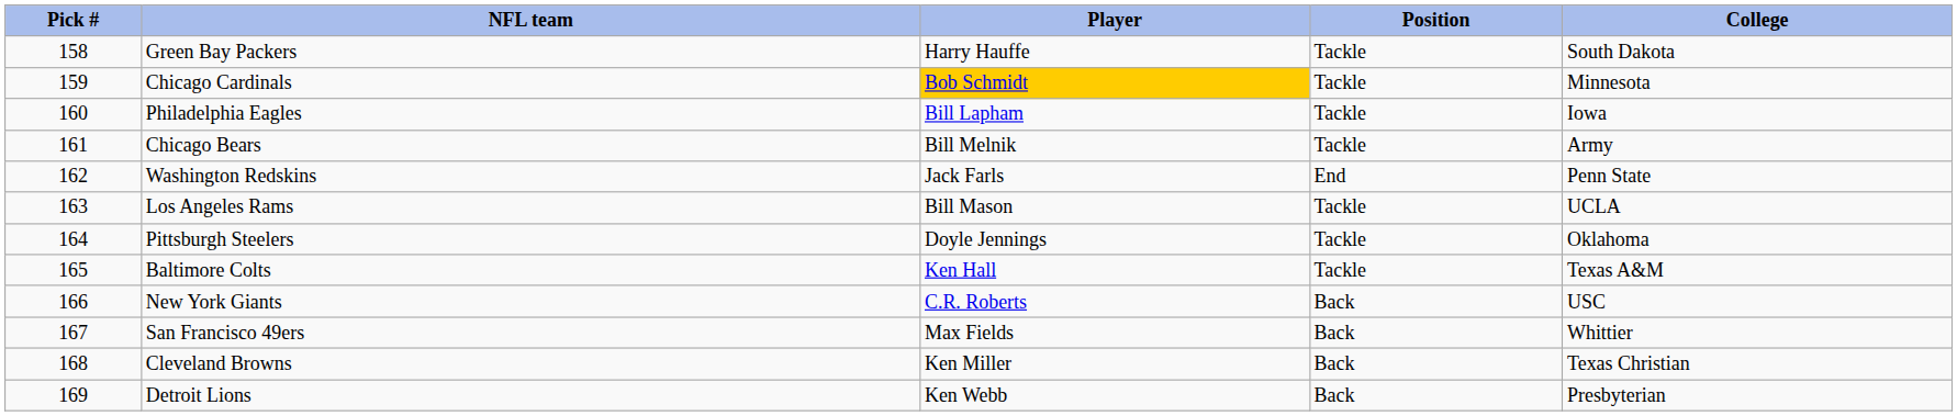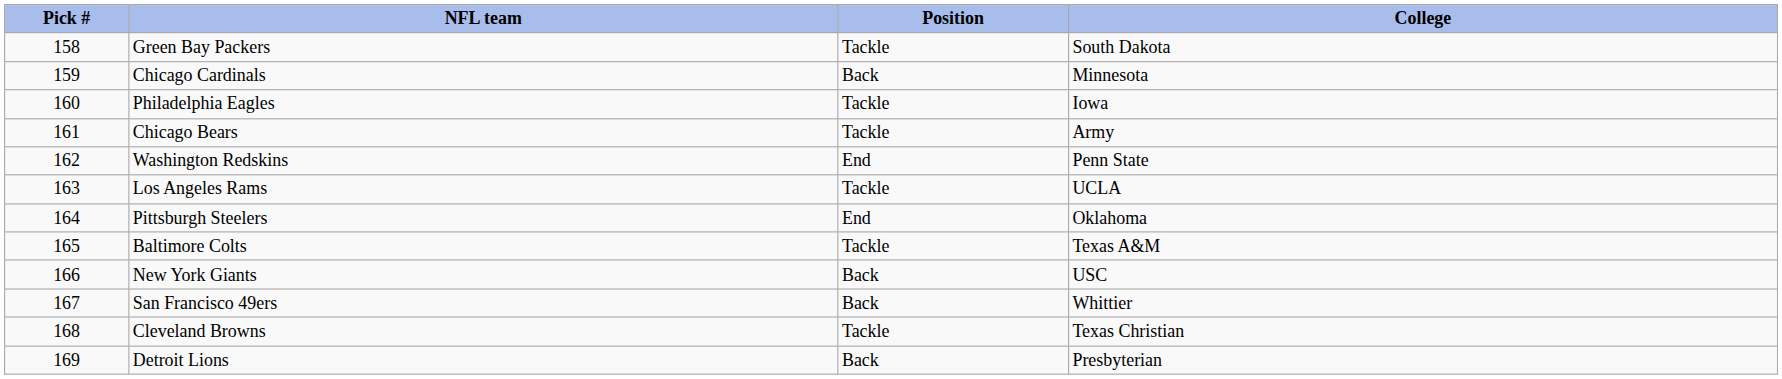- column: Player | Harry Hauffe | Bob Schmidt | Bill Lapham | Bill Melnik | Jack Farls | Bill Mason | Doyle Jennings | Ken Hall | C.R. Roberts | Max Fields | Ken Miller | Ken Webb
Chicago Cardinals | Position: Tackle -> Back
Pittsburgh Steelers | Position: Tackle -> End
Cleveland Browns | Position: Back -> Tackle
